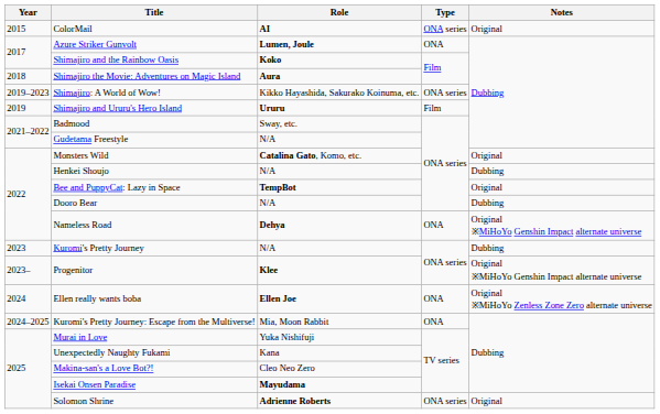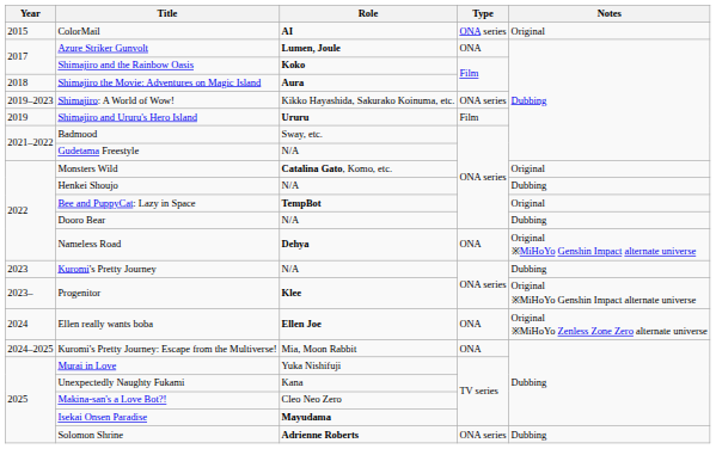Solomon Shrine | Notes: Original -> Dubbing
